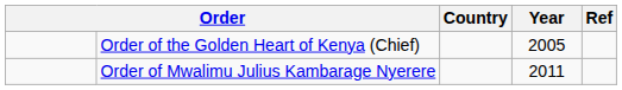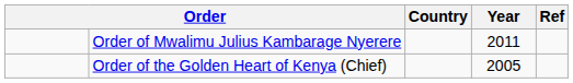rows swapped: Order of the Golden Heart of Kenya (Chief) <-> Order of Mwalimu Julius Kambarage Nyerere
